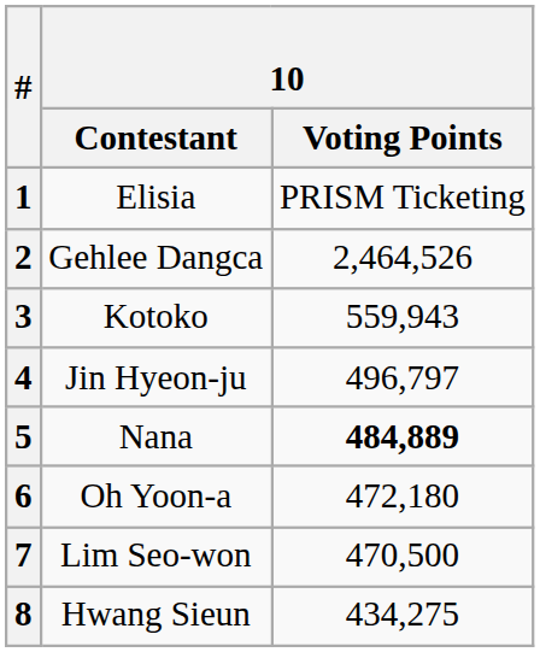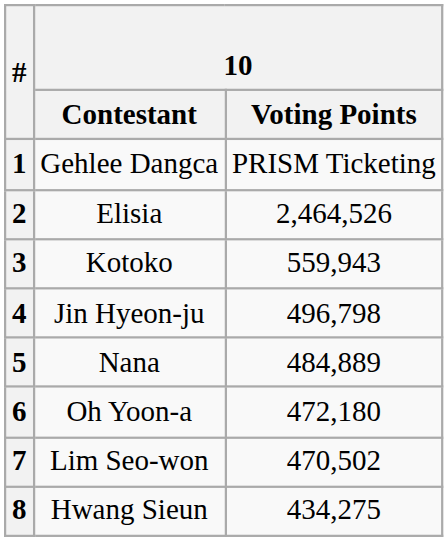1 | 10 / Contestant: Elisia -> Gehlee Dangca
2 | 10 / Contestant: Gehlee Dangca -> Elisia
4 | 10 / Voting Points: 496,797 -> 496,798
5 | 10 / Voting Points: bold -> normal
7 | 10 / Voting Points: 470,500 -> 470,502
